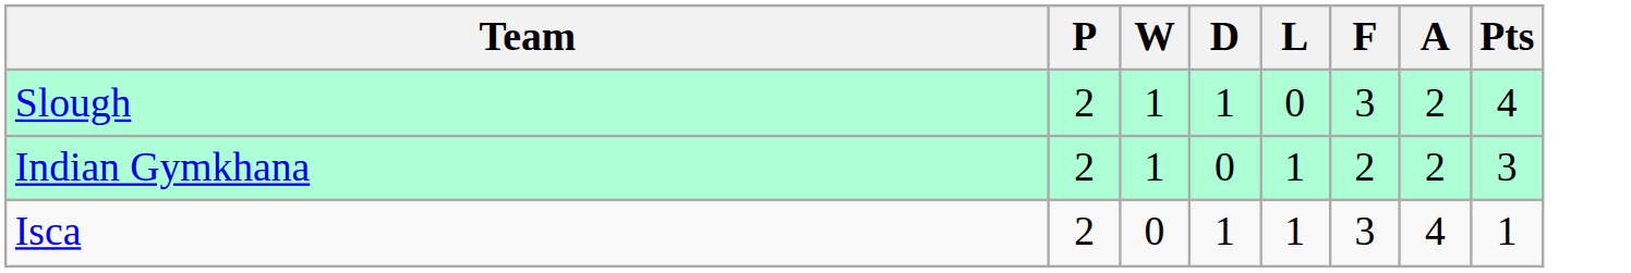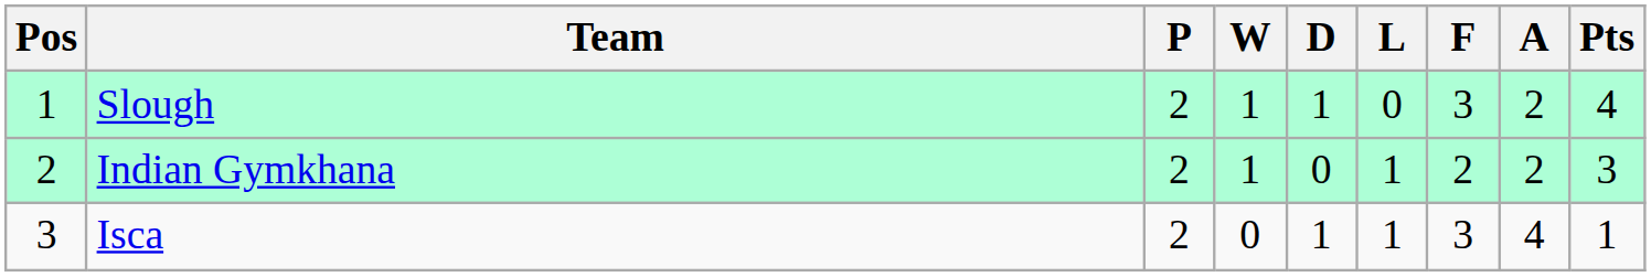+ column: Pos | 1 | 2 | 3
